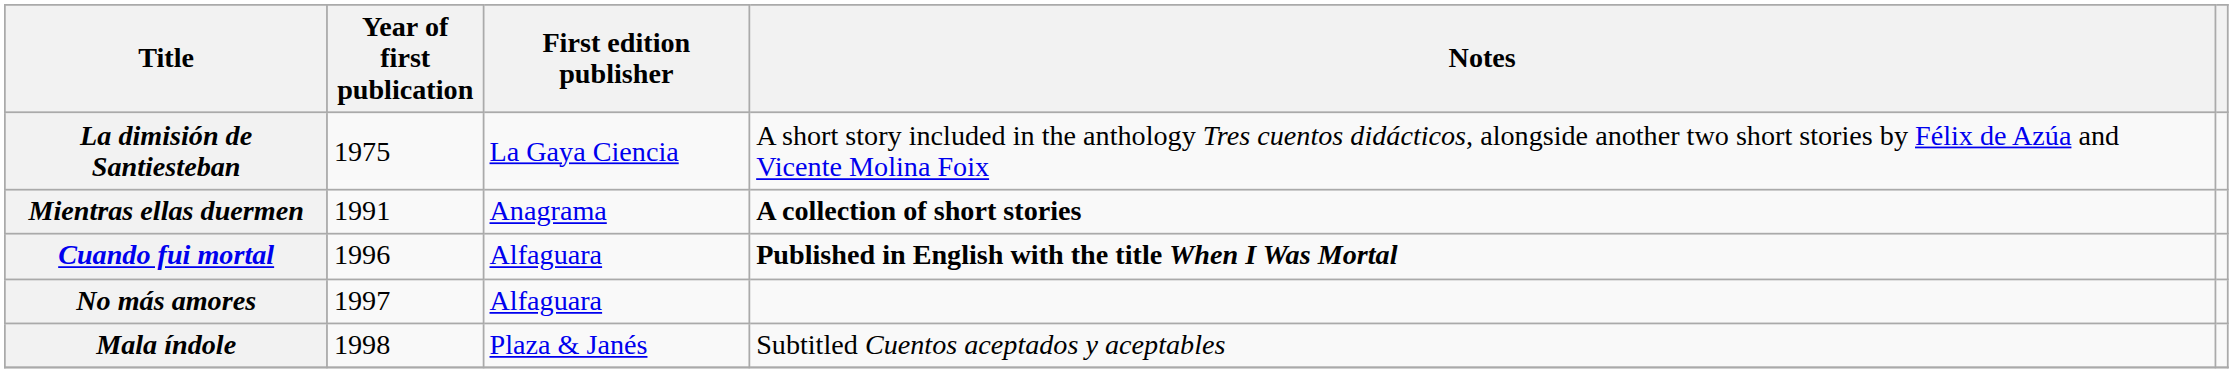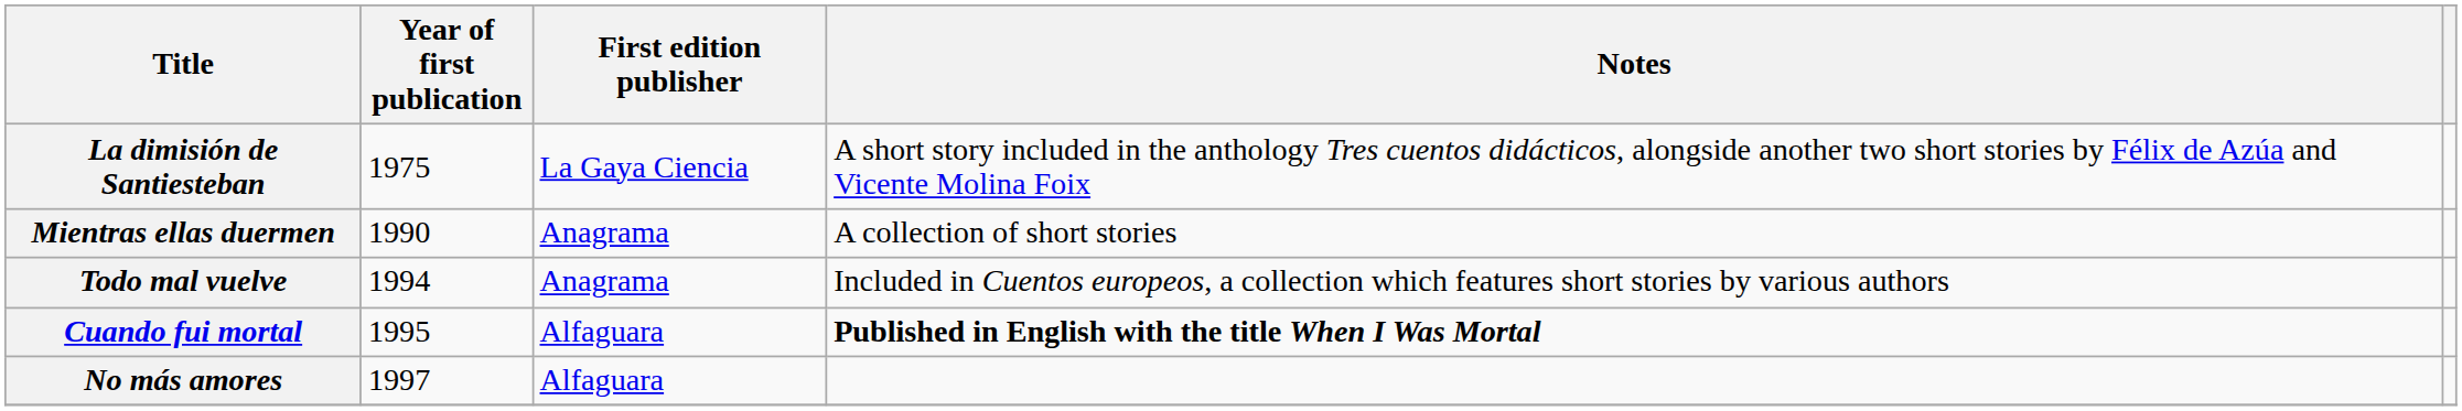Mientras ellas duermen | Year of first publication: 1991 -> 1990
Mientras ellas duermen | Notes: bold -> normal
+ row: Todo mal vuelve | 1994 | Anagrama | Included in Cuentos europeos, a collection which features short stories by various authors
Cuando fui mortal | Year of first publication: 1996 -> 1995
- row: Mala índole | 1998 | Plaza & Janés | Subtitled Cuentos aceptados y aceptables
